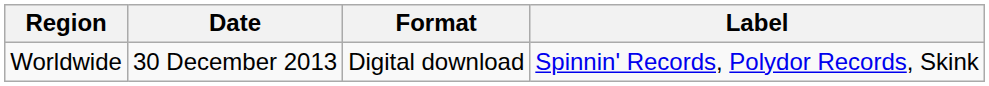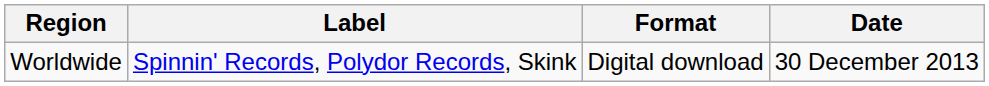columns swapped: Date <-> Label
